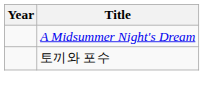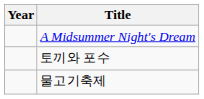+ row: 물고기축제
